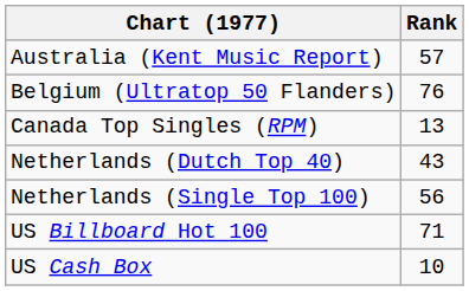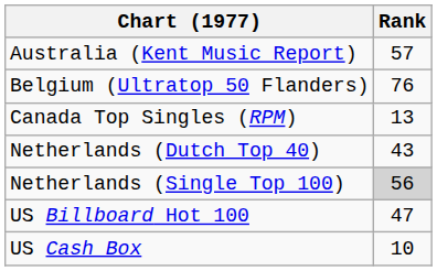Netherlands (Single Top 100) | Rank: no background -> lightgrey background
US Billboard Hot 100 | Rank: 71 -> 47
